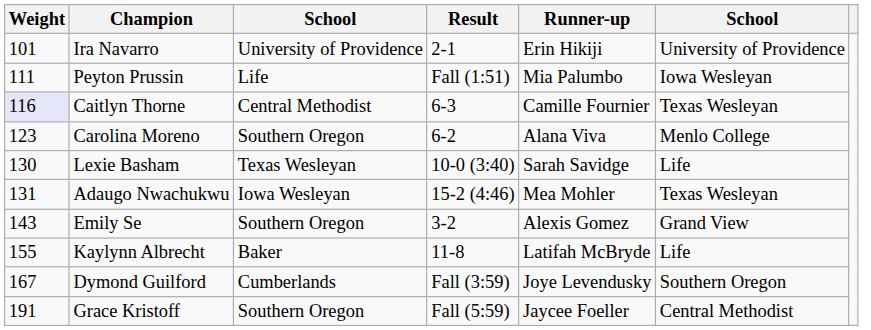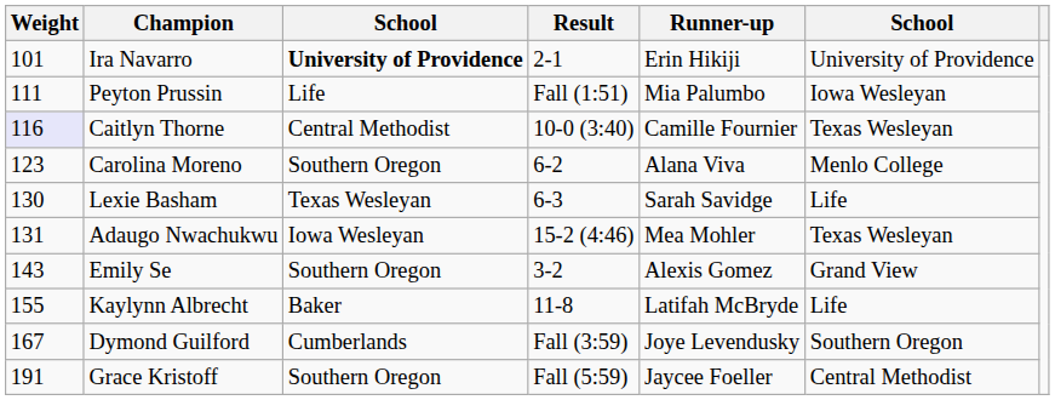Ira Navarro | column 3: normal -> bold
Caitlyn Thorne | Result: 6-3 -> 10-0 (3:40)
Lexie Basham | Result: 10-0 (3:40) -> 6-3
